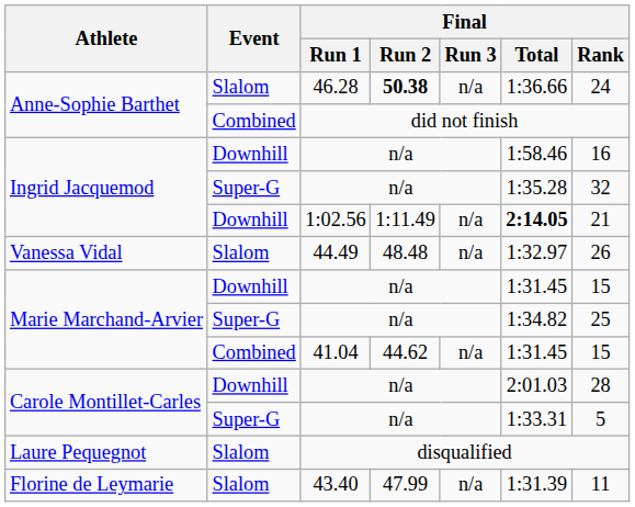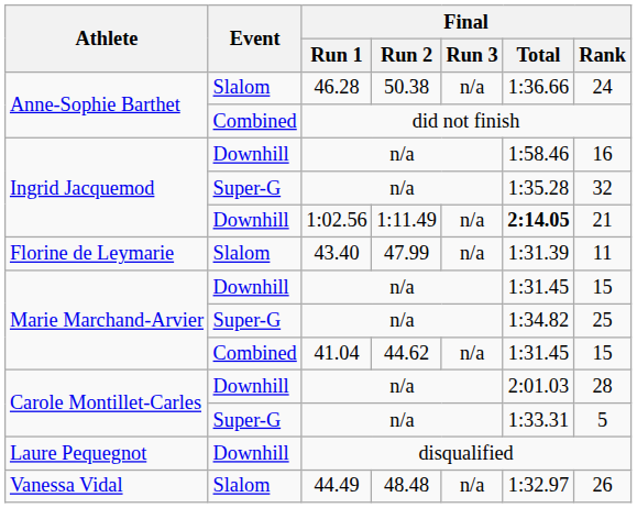46.28 | Final / Run 2: bold -> normal
rows swapped: 43.40 <-> 44.49
disqualified | Event: Slalom -> Downhill
